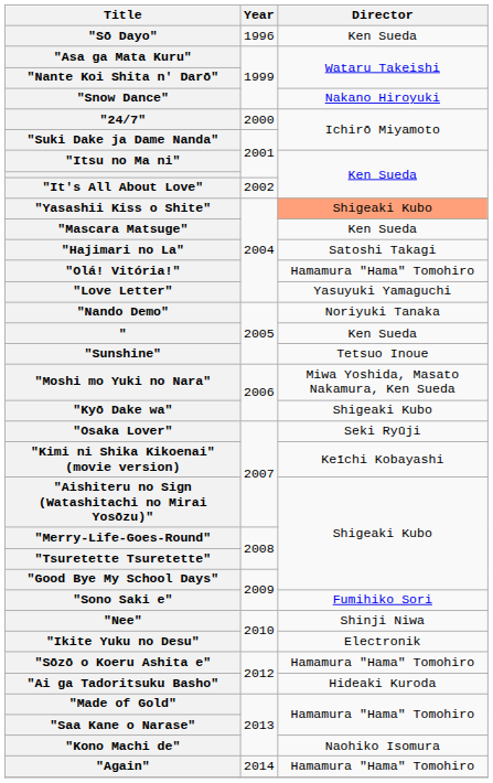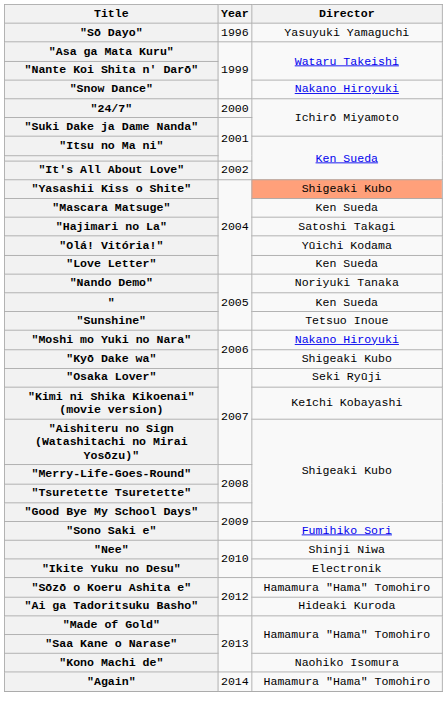"Sō Dayo" | Director: Ken Sueda -> Yasuyuki Yamaguchi
"Olá! Vitória!" | Director: Hamamura "Hama" Tomohiro -> Yūichi Kodama
"Love Letter" | Director: Yasuyuki Yamaguchi -> Ken Sueda
"Moshi mo Yuki no Nara" | Director: Miwa Yoshida, Masato Nakamura, Ken Sueda -> Nakano Hiroyuki
